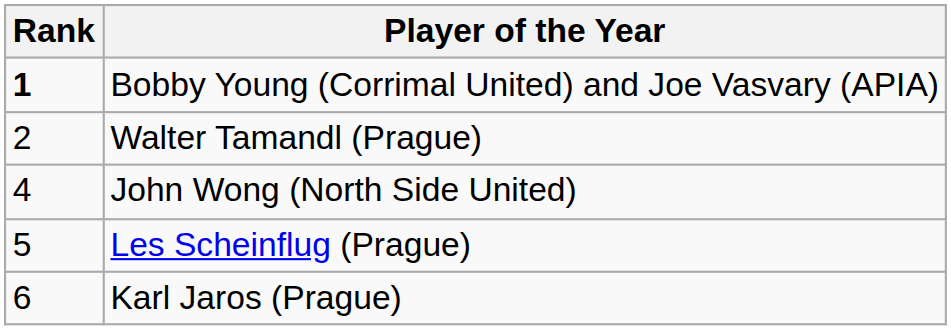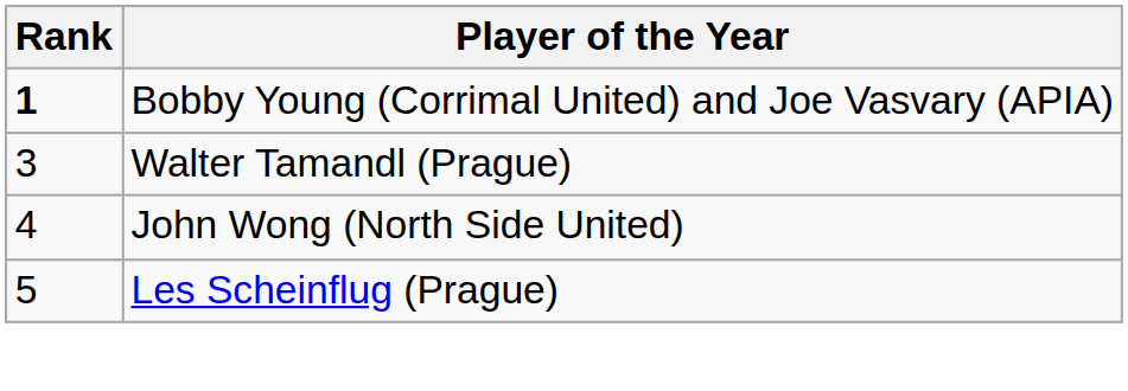Walter Tamandl (Prague) | Rank: 2 -> 3
- row: 6 | Karl Jaros (Prague)
